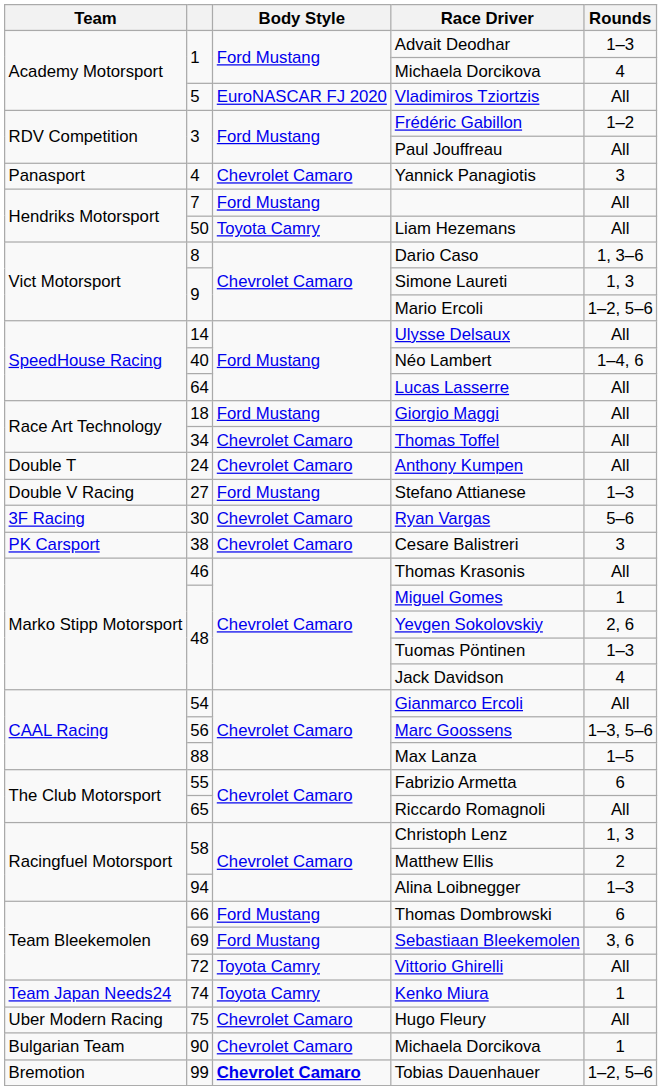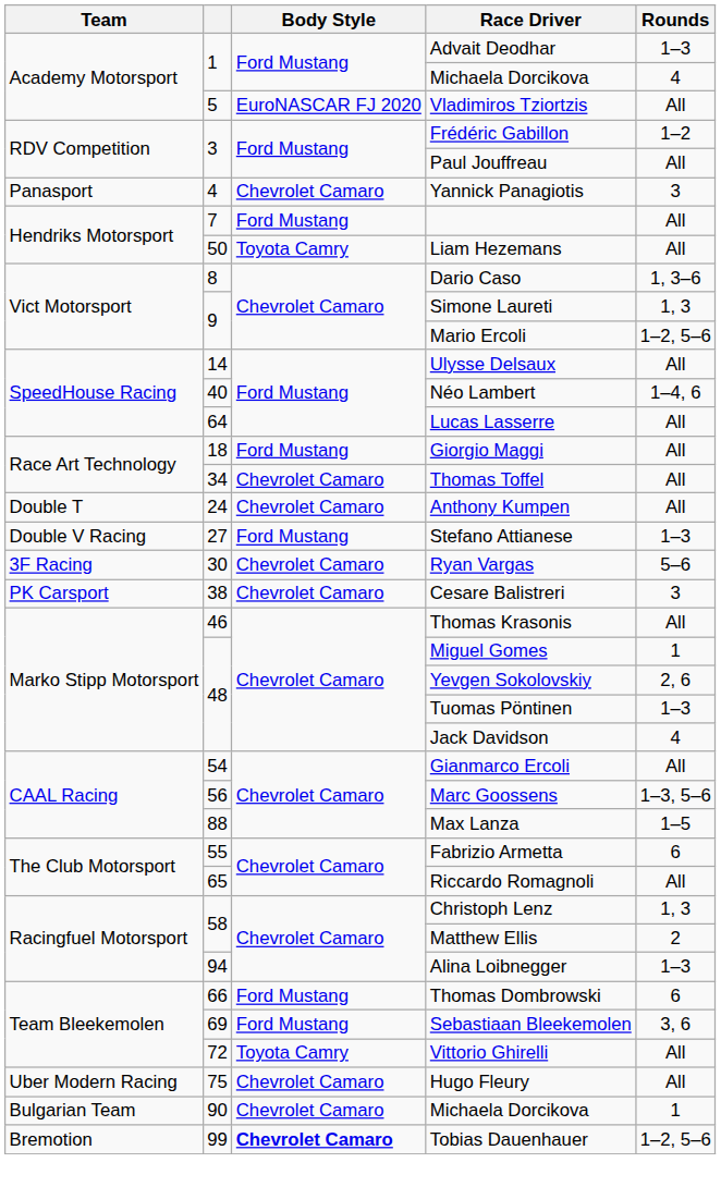- row: Team Japan Needs24 | 74 | Toyota Camry | Kenko Miura | 1
